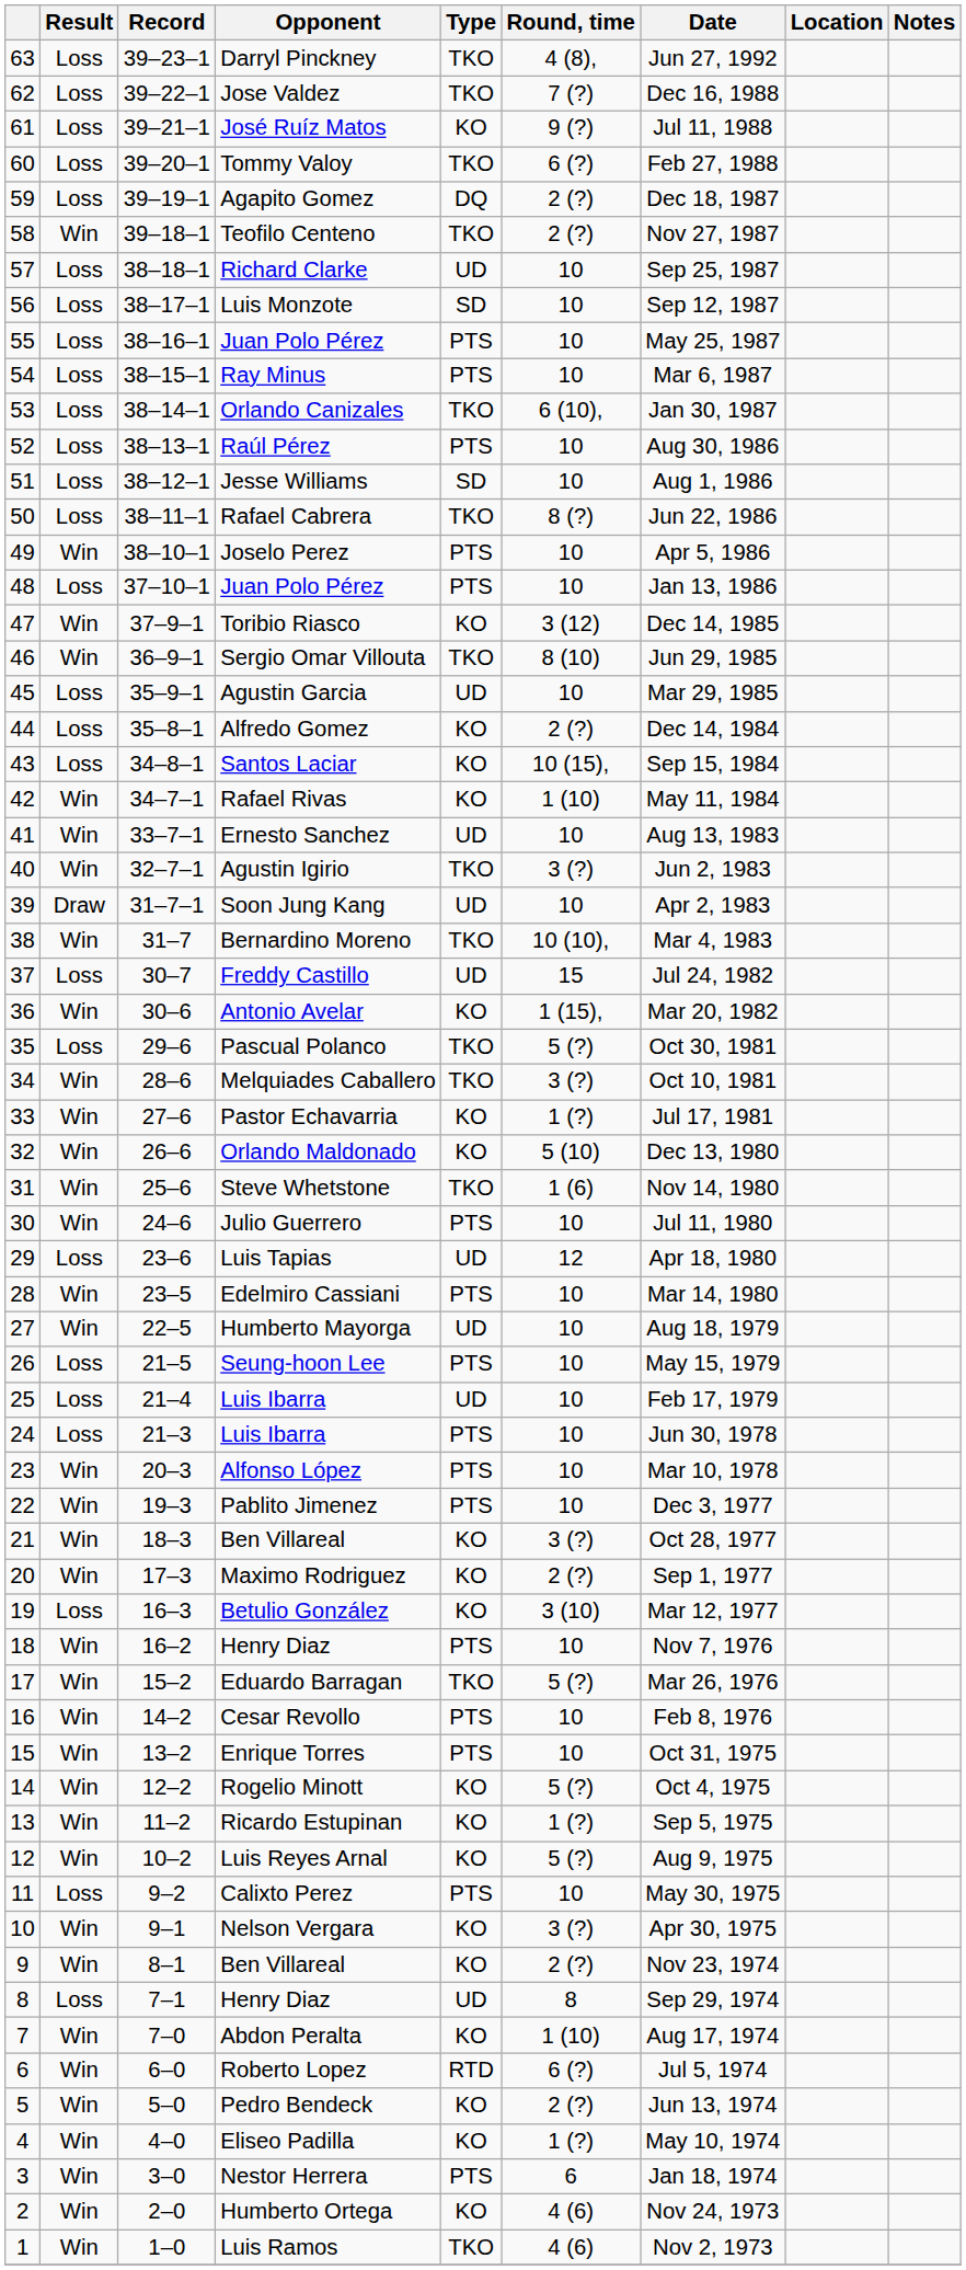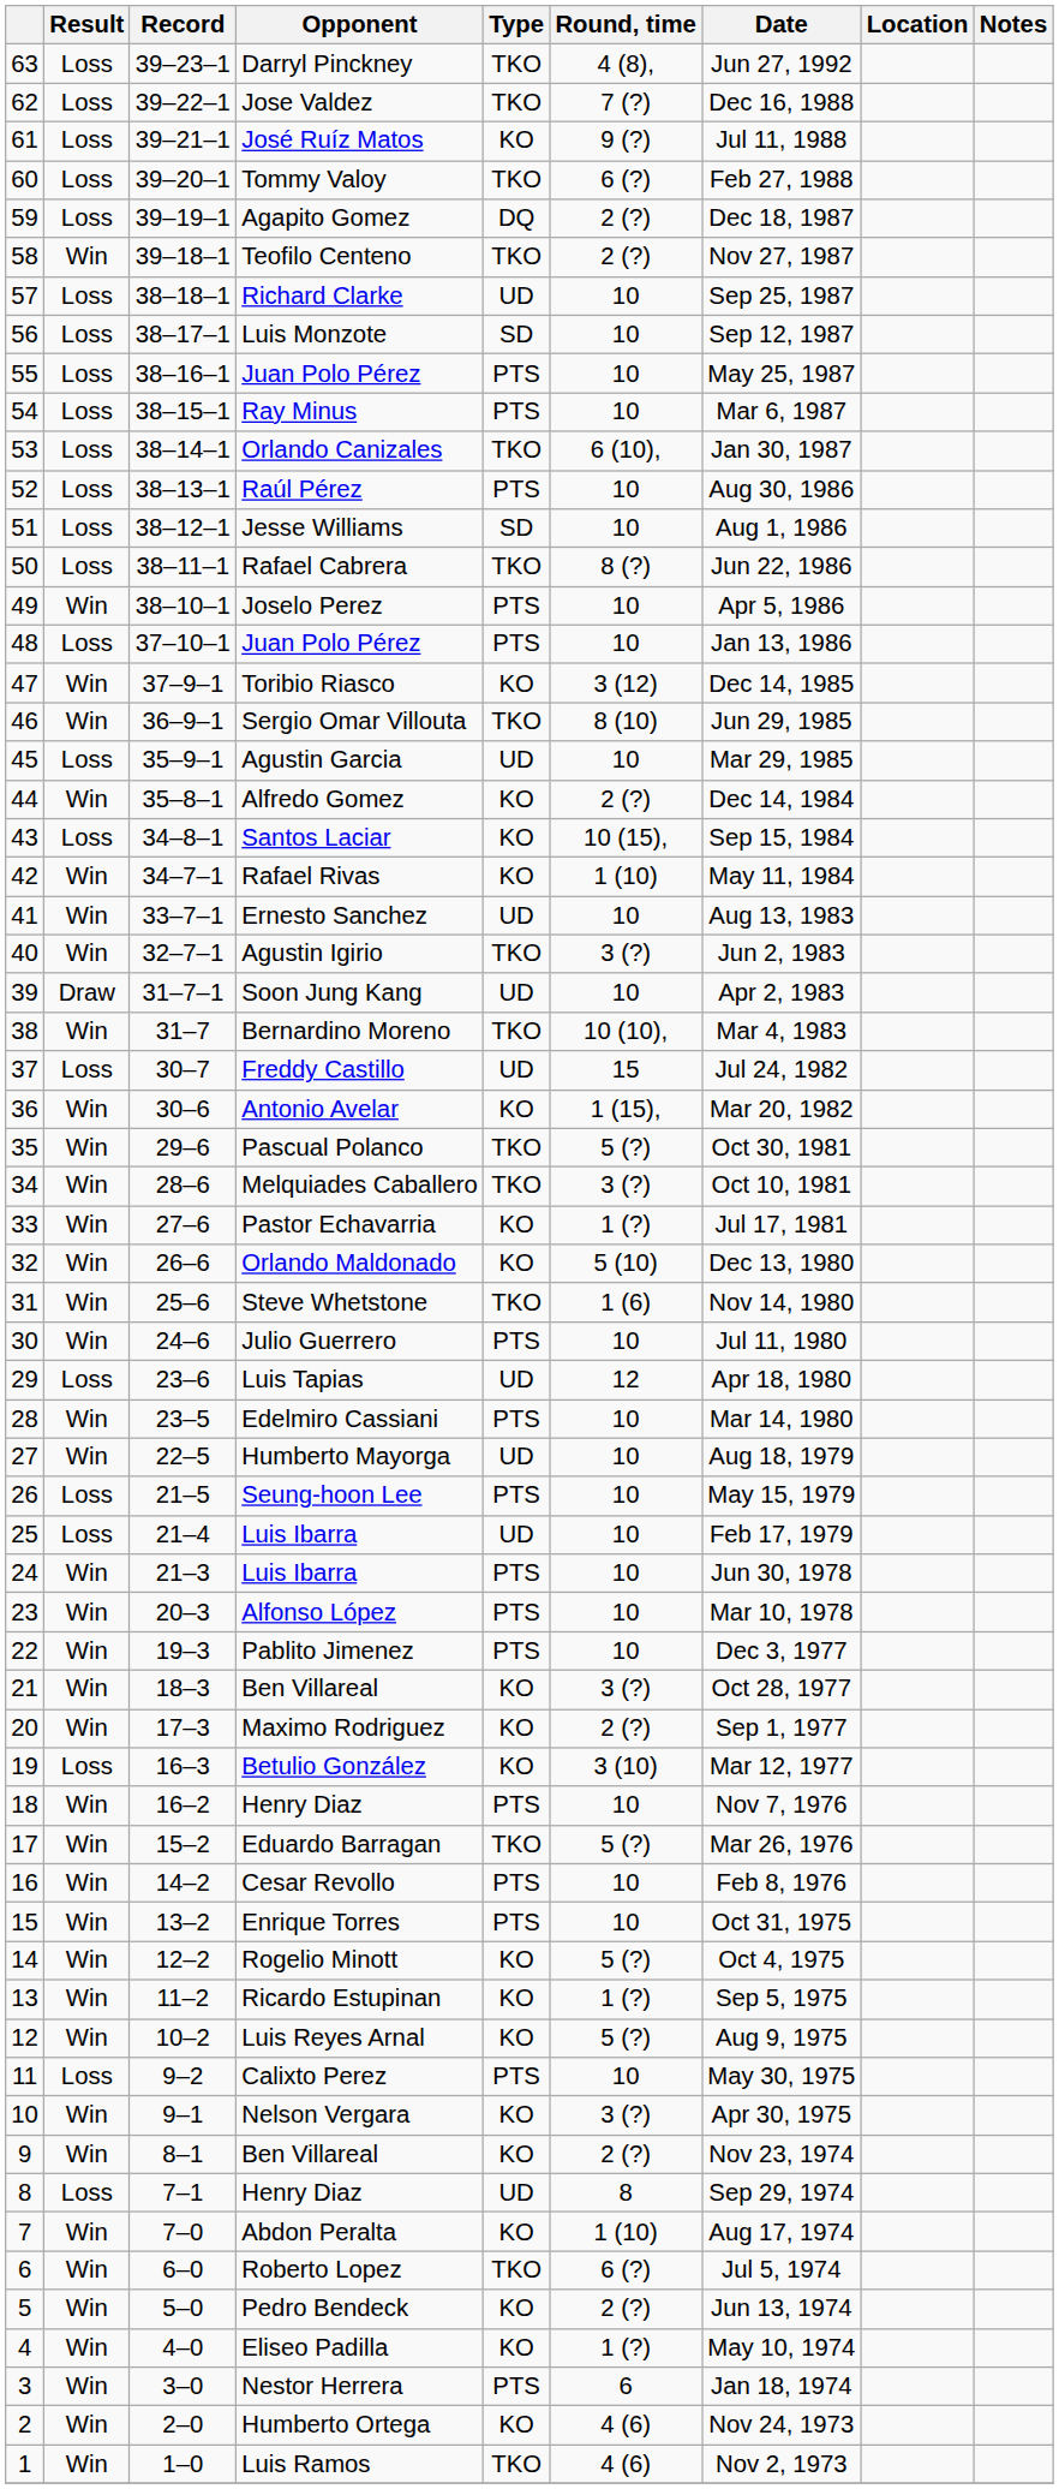Alfredo Gomez | Result: Loss -> Win
Pascual Polanco | Result: Loss -> Win
24 / Luis Ibarra | Result: Loss -> Win
Roberto Lopez | Type: RTD -> TKO
